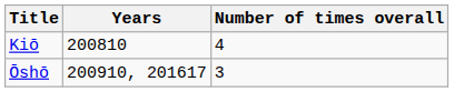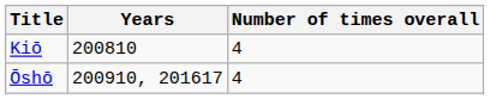Ōshō | Number of times overall: 3 -> 4
